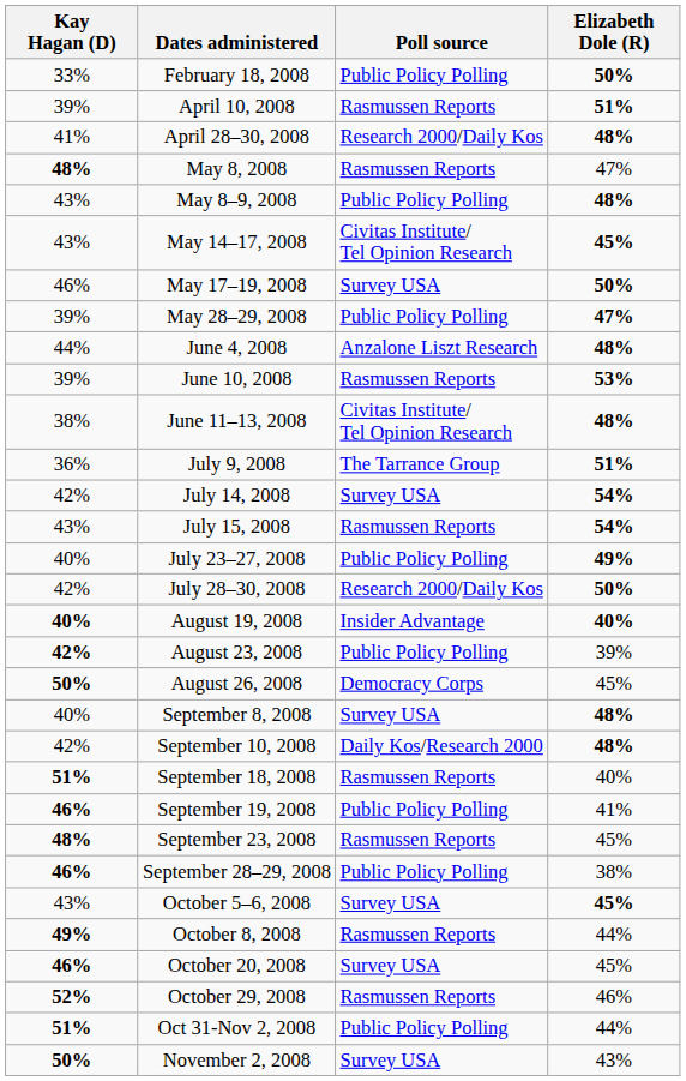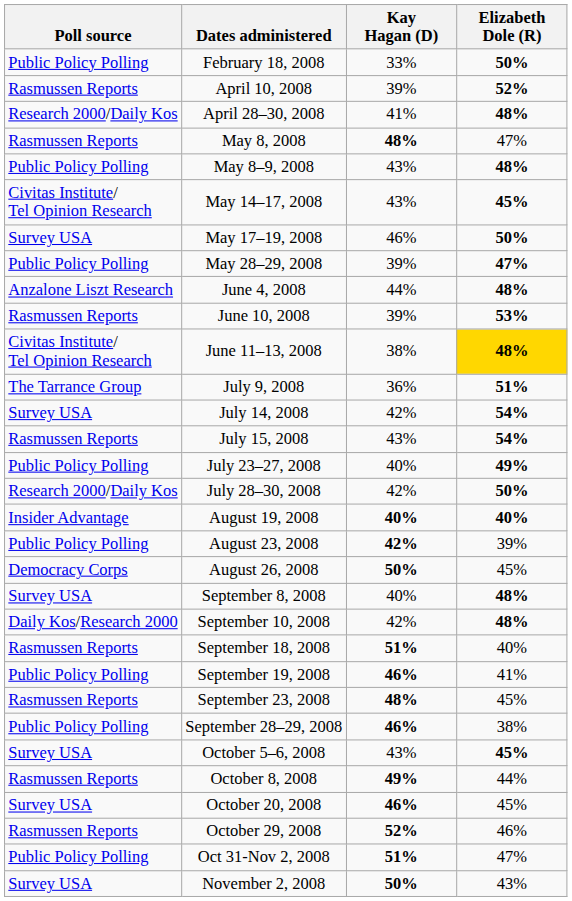columns swapped: Poll source <-> Kay Hagan (D)
April 10, 2008 | Elizabeth Dole (R): 51% -> 52%
June 11–13, 2008 | Elizabeth Dole (R): no background -> gold background
Oct 31-Nov 2, 2008 | Elizabeth Dole (R): 44% -> 47%
